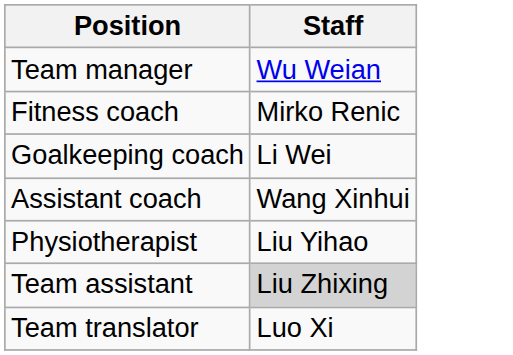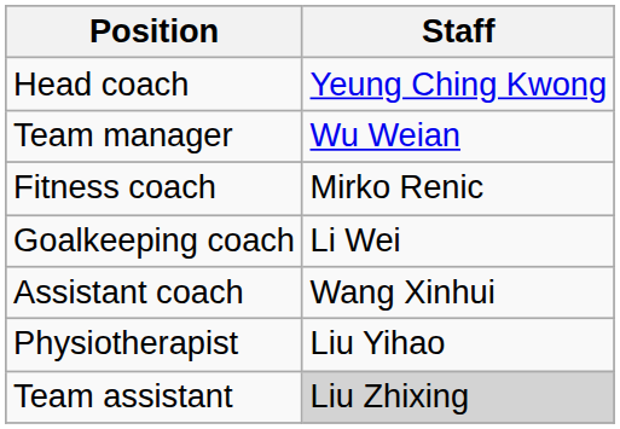+ row: Head coach | Yeung Ching Kwong
- row: Team translator | Luo Xi
